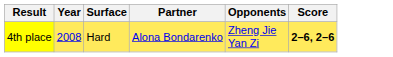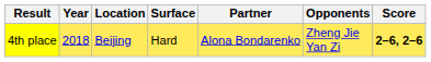+ column: Location | Beijing
4th place | Year: 2008 -> 2018
